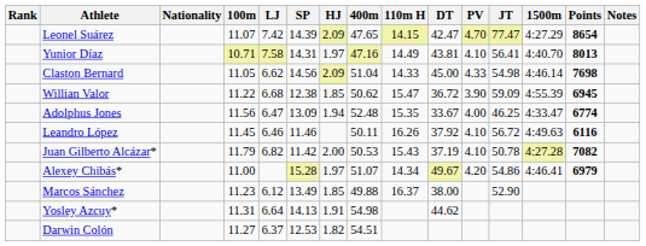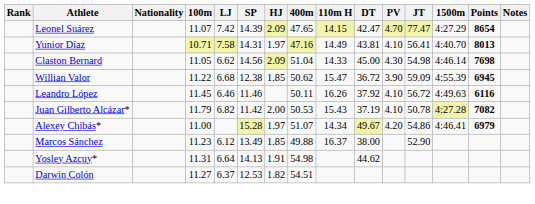Claston Bernard | PV: 4.33 -> 4.30
- row: Adolphus Jones | 11.56 | 6.47 | 13.09 | 1.94 | 52.48 | 15.35 | 33.67 | 4.00 | 46.25 | 4:33.47 | 6774
